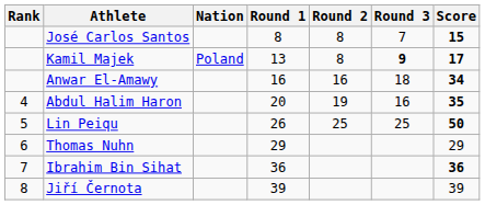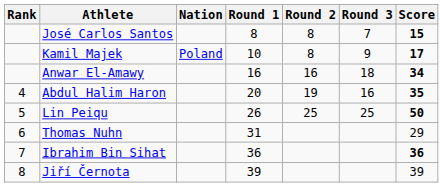Kamil Majek | Round 1: 13 -> 10
Kamil Majek | Round 3: bold -> normal
Thomas Nuhn | Round 1: 29 -> 31
